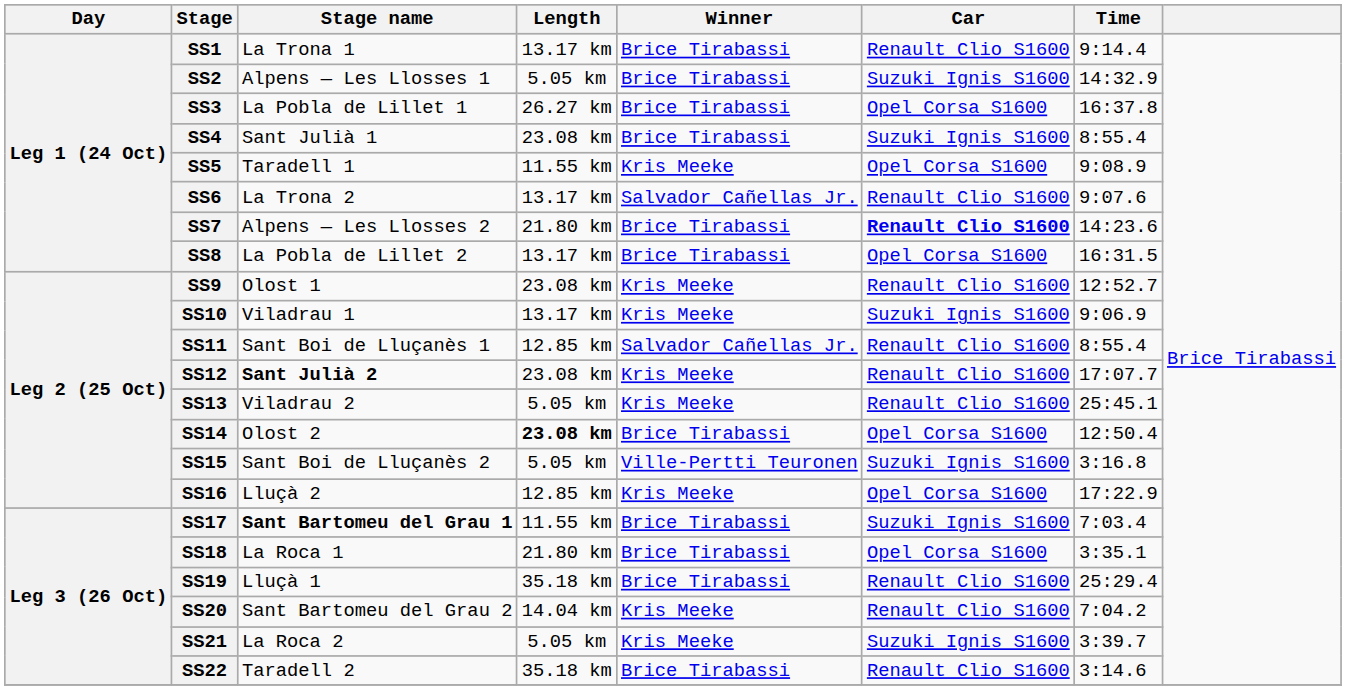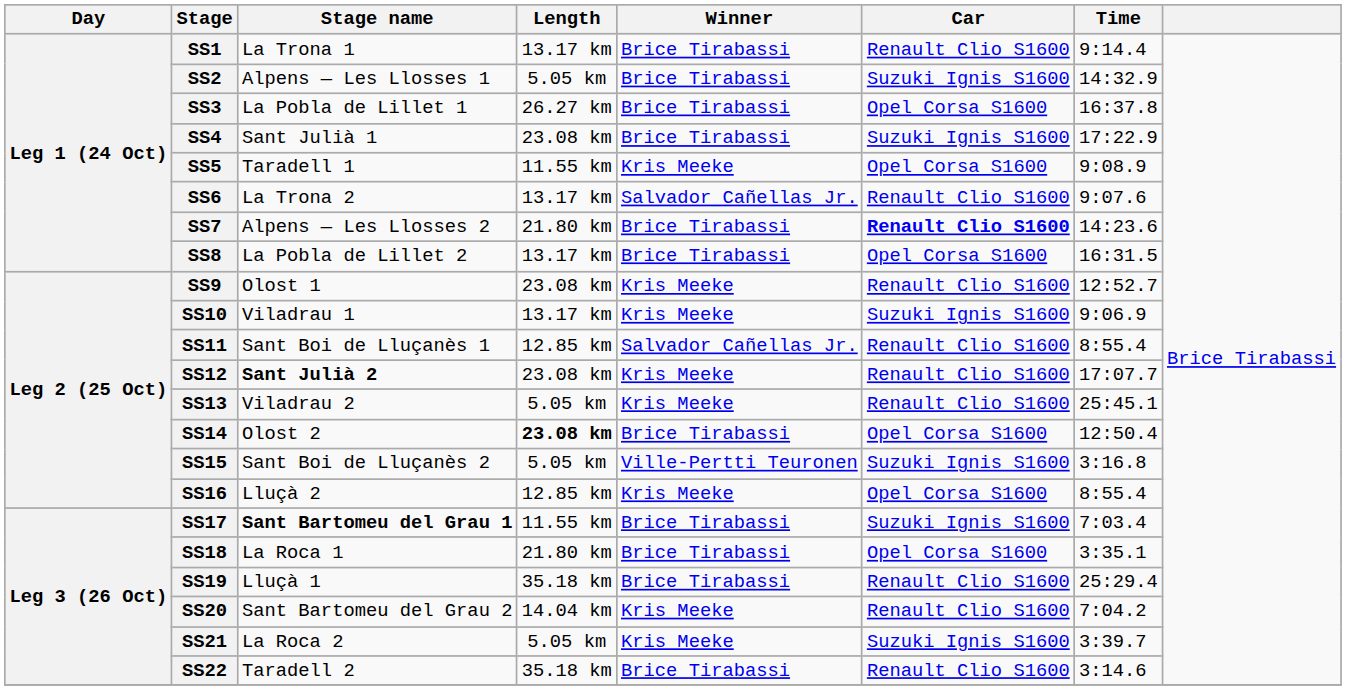SS4 | Time: 8:55.4 -> 17:22.9
SS16 | Time: 17:22.9 -> 8:55.4
